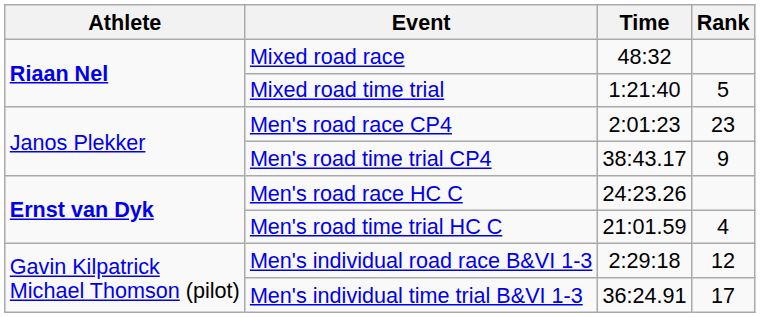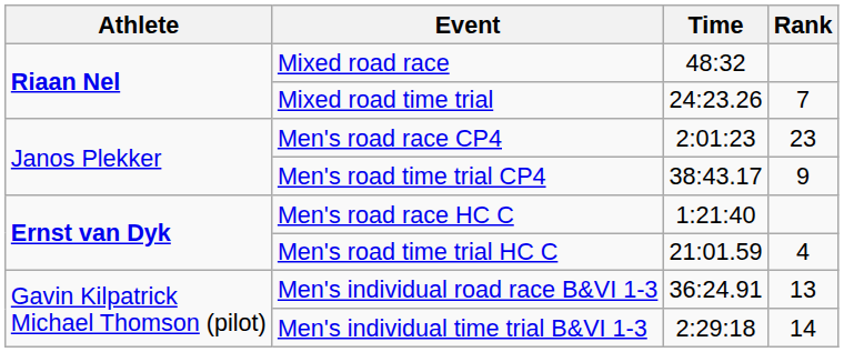Mixed road time trial | Time: 1:21:40 -> 24:23.26
Mixed road time trial | Rank: 5 -> 7
Men's road race HC C | Time: 24:23.26 -> 1:21:40
Men's individual road race B&VI 1-3 | Time: 2:29:18 -> 36:24.91
Men's individual road race B&VI 1-3 | Rank: 12 -> 13
Men's individual time trial B&VI 1-3 | Time: 36:24.91 -> 2:29:18
Men's individual time trial B&VI 1-3 | Rank: 17 -> 14
